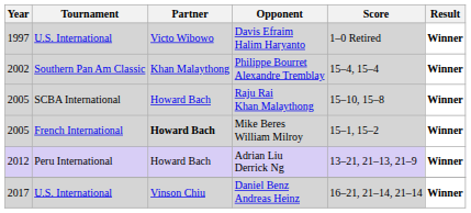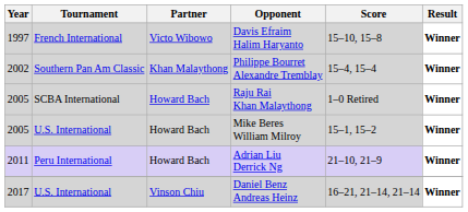1997 | Tournament: U.S. International -> French International
1997 | Score: 1–0 Retired -> 15–10, 15–8
2005 / Raju Rai Khan Malaythong | Score: 15–10, 15–8 -> 1–0 Retired
2005 / Mike Beres William Milroy | Tournament: French International -> U.S. International
2005 / Mike Beres William Milroy | Partner: bold -> normal
+ row: 2011 | Peru International | Howard Bach | Adrian Liu Derrick Ng | 21–10, 21–9 | Winner
- row: 2012 | Peru International | Howard Bach | Adrian Liu Derrick Ng | 13–21, 21–13, 21–9 | Winner
